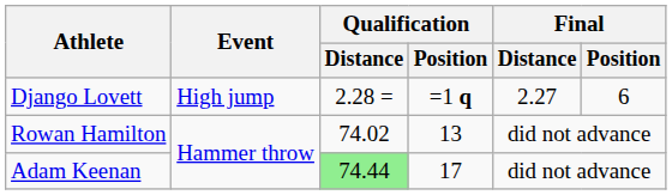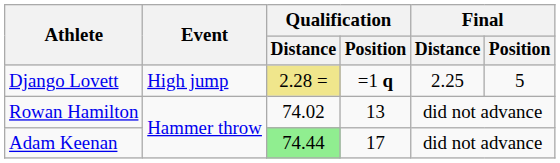Django Lovett | Qualification / Distance: no background -> khaki background
Django Lovett | Final / Distance: 2.27 -> 2.25
Django Lovett | Final / Position: 6 -> 5
